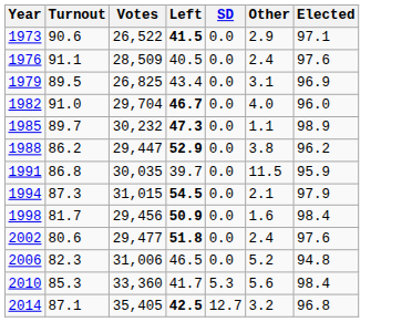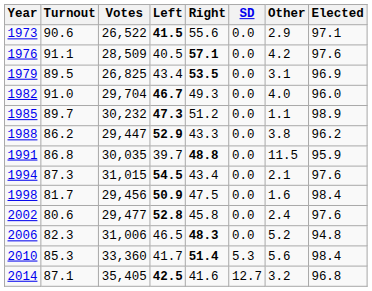+ column: Right | 55.6 | 57.1 | 53.5 | 49.3 | 51.2 | 43.3 | 48.8 | 43.4 | 47.5 | 45.8 | 48.3 | 51.4 | 41.6
1976 | Other: 2.4 -> 4.2
1994 | Elected: 97.9 -> 97.6
2002 | Left: 51.8 -> 52.8
